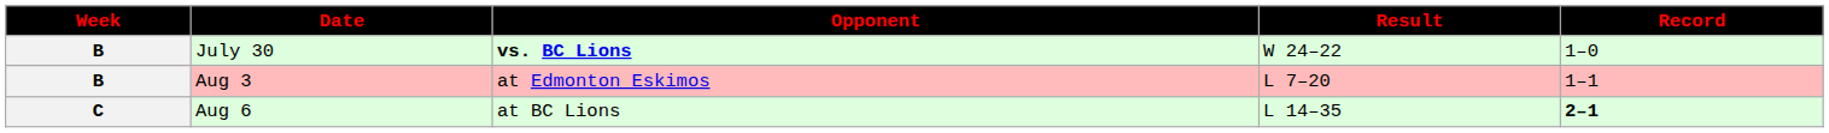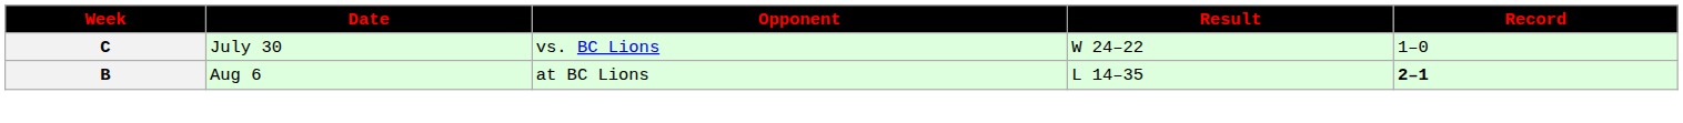July 30 | Week: B -> C
July 30 | Opponent: bold -> normal
- row: B | Aug 3 | at Edmonton Eskimos | L 7–20 | 1–1
Aug 6 | Week: C -> B
